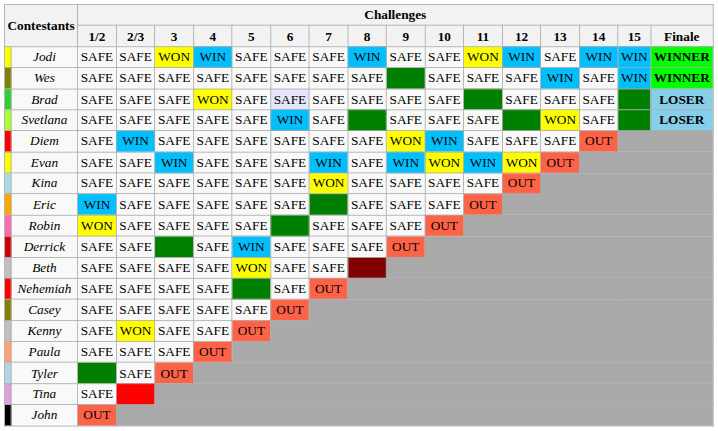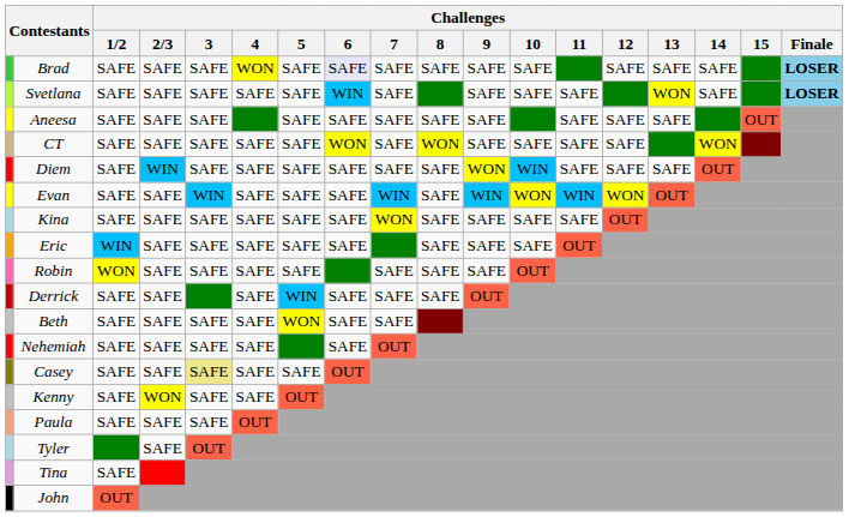- row: Jodi | SAFE | SAFE | WON | WIN | SAFE | SAFE | SAFE | WIN | SAFE | SAFE | WON | WIN | SAFE | WIN | WIN | WINNER
- row: Wes | SAFE | SAFE | SAFE | SAFE | SAFE | SAFE | SAFE | SAFE | SAFE | SAFE | SAFE | WIN | SAFE | WIN | WINNER
+ row: Aneesa | SAFE | SAFE | SAFE | SAFE | SAFE | SAFE | SAFE | SAFE | SAFE | SAFE | SAFE | OUT
+ row: CT | SAFE | SAFE | SAFE | SAFE | SAFE | WON | SAFE | WON | SAFE | SAFE | SAFE | SAFE | WON
Casey | Challenges / 3: no background -> khaki background
